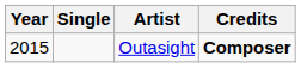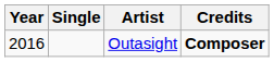Outasight | Year: 2015 -> 2016
